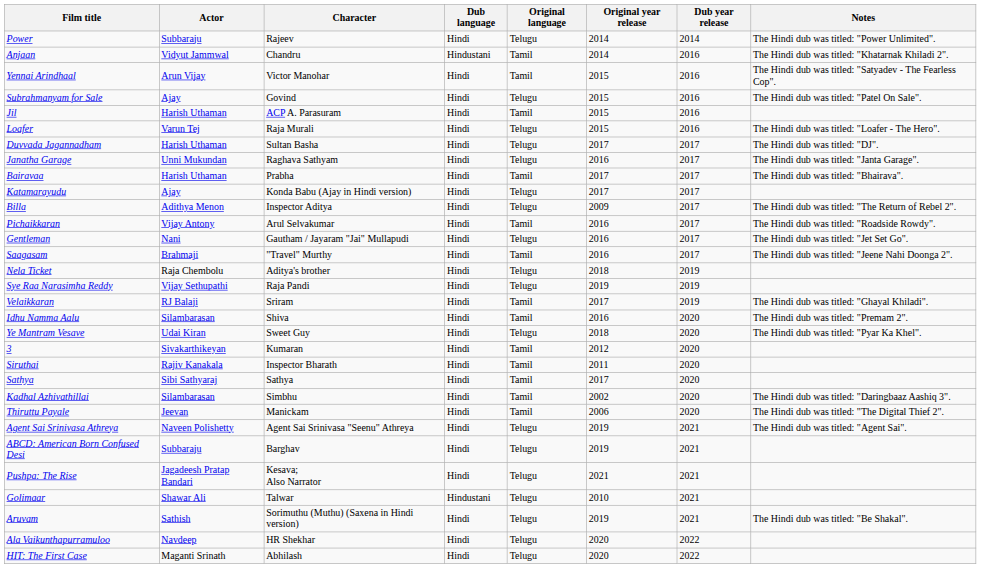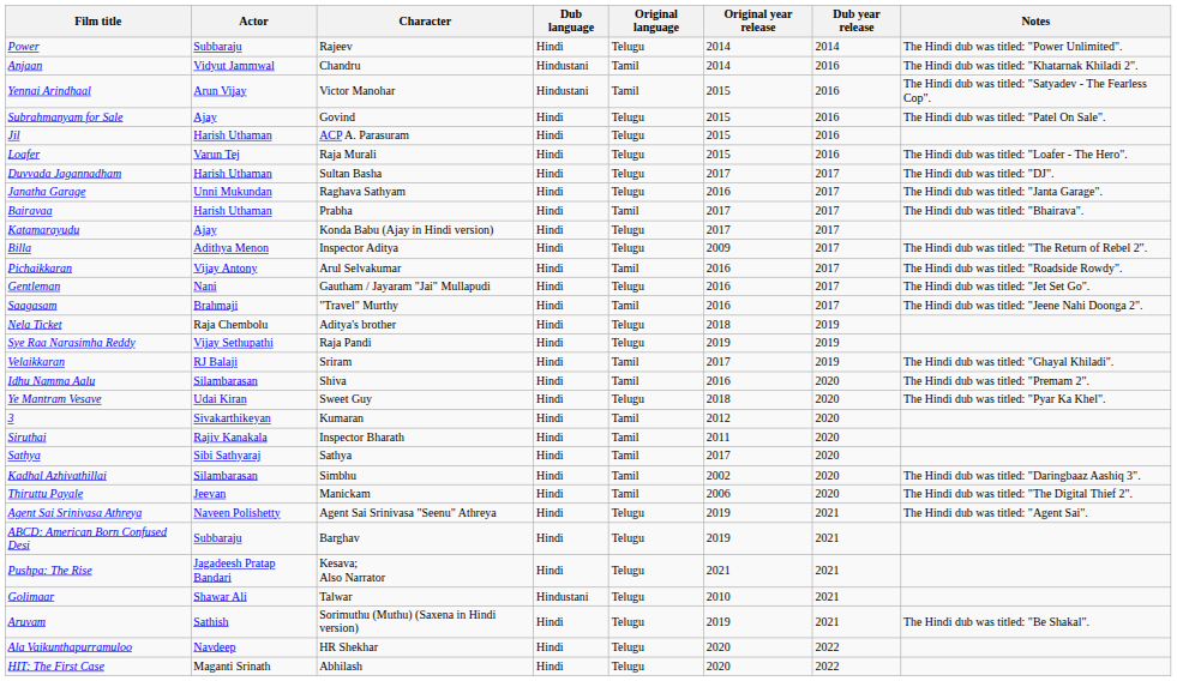Yennai Arindhaal | Dub language: Hindi -> Hindustani
Jil | Original language: Tamil -> Telugu
